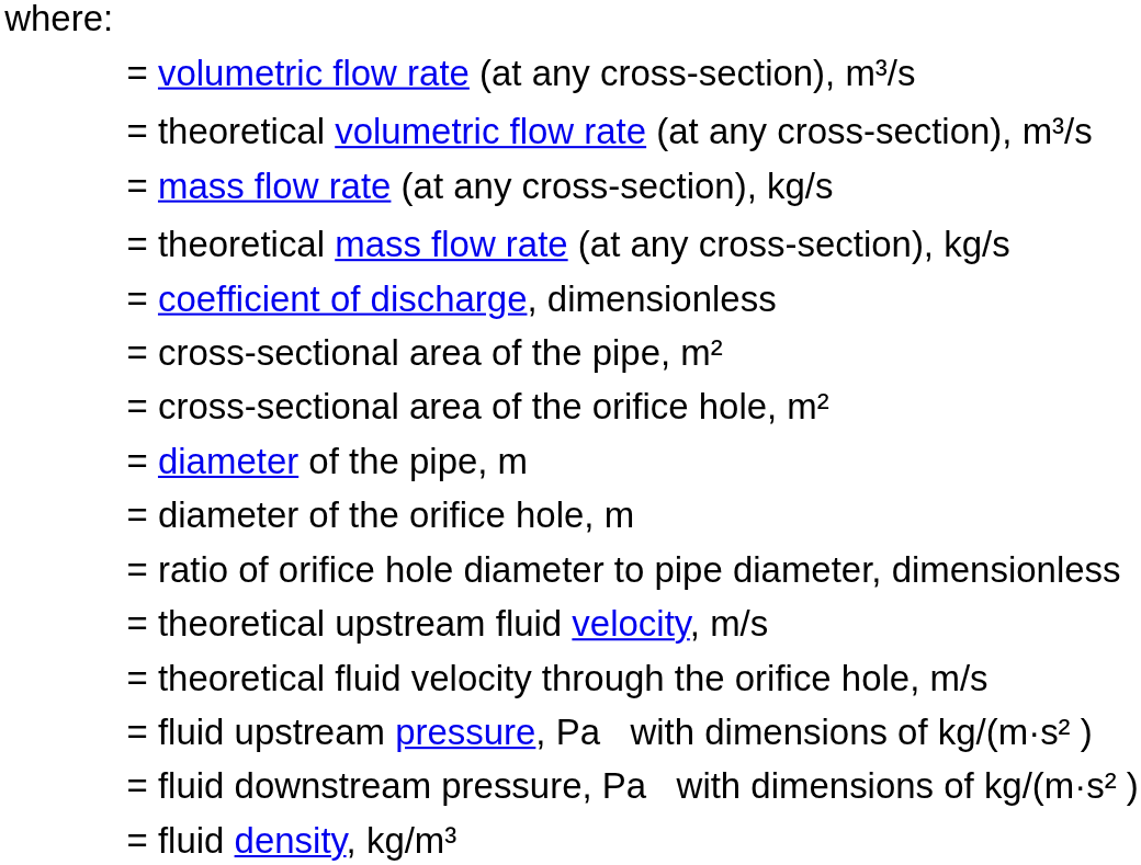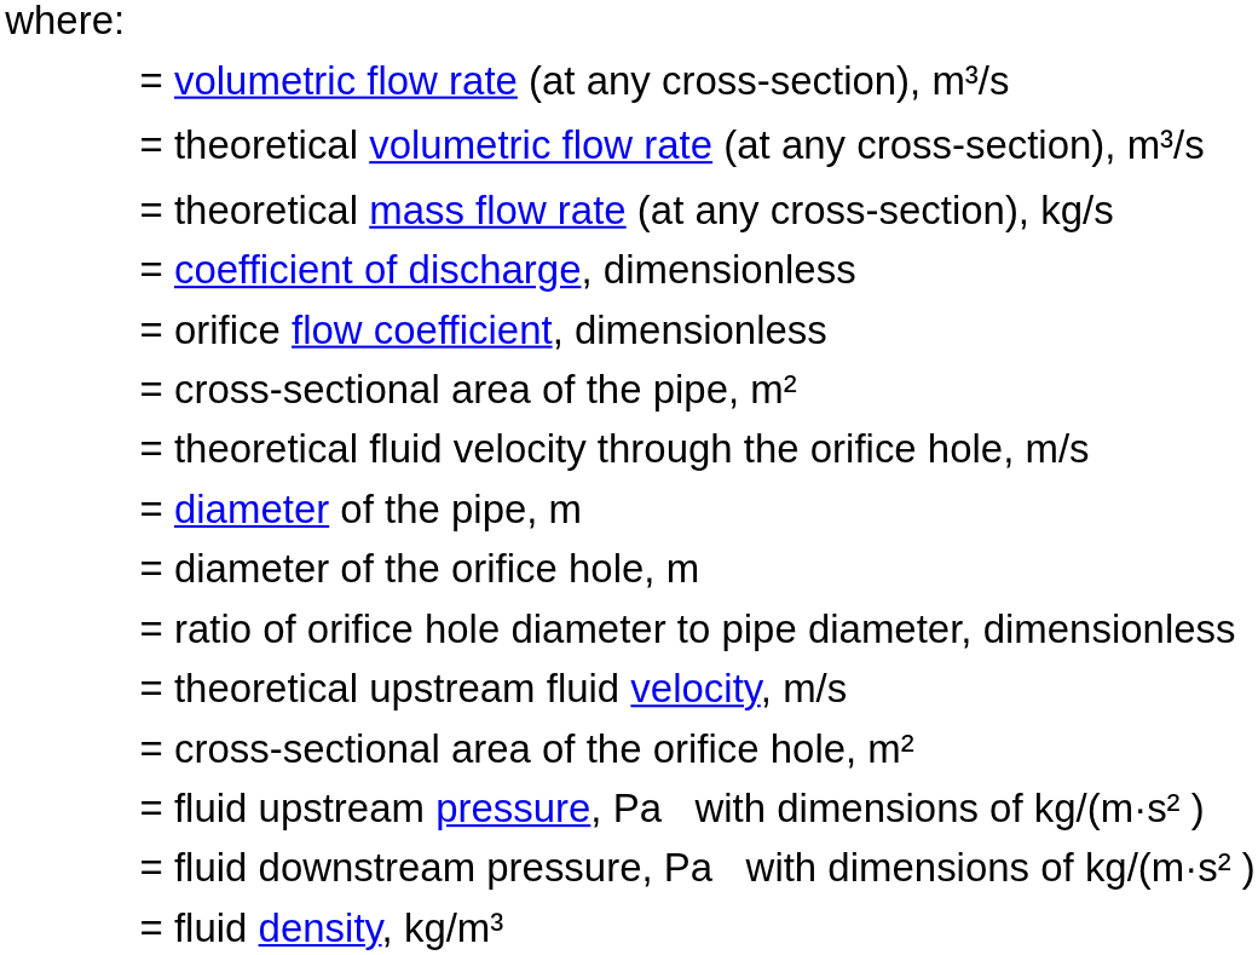- row: = mass flow rate (at any cross-section), kg/s
+ row: = orifice flow coefficient, dimensionless
rows swapped: = cross-sectional area of the orifice hole, m² <-> = theoretical fluid velocity through the orifice hole, m/s
